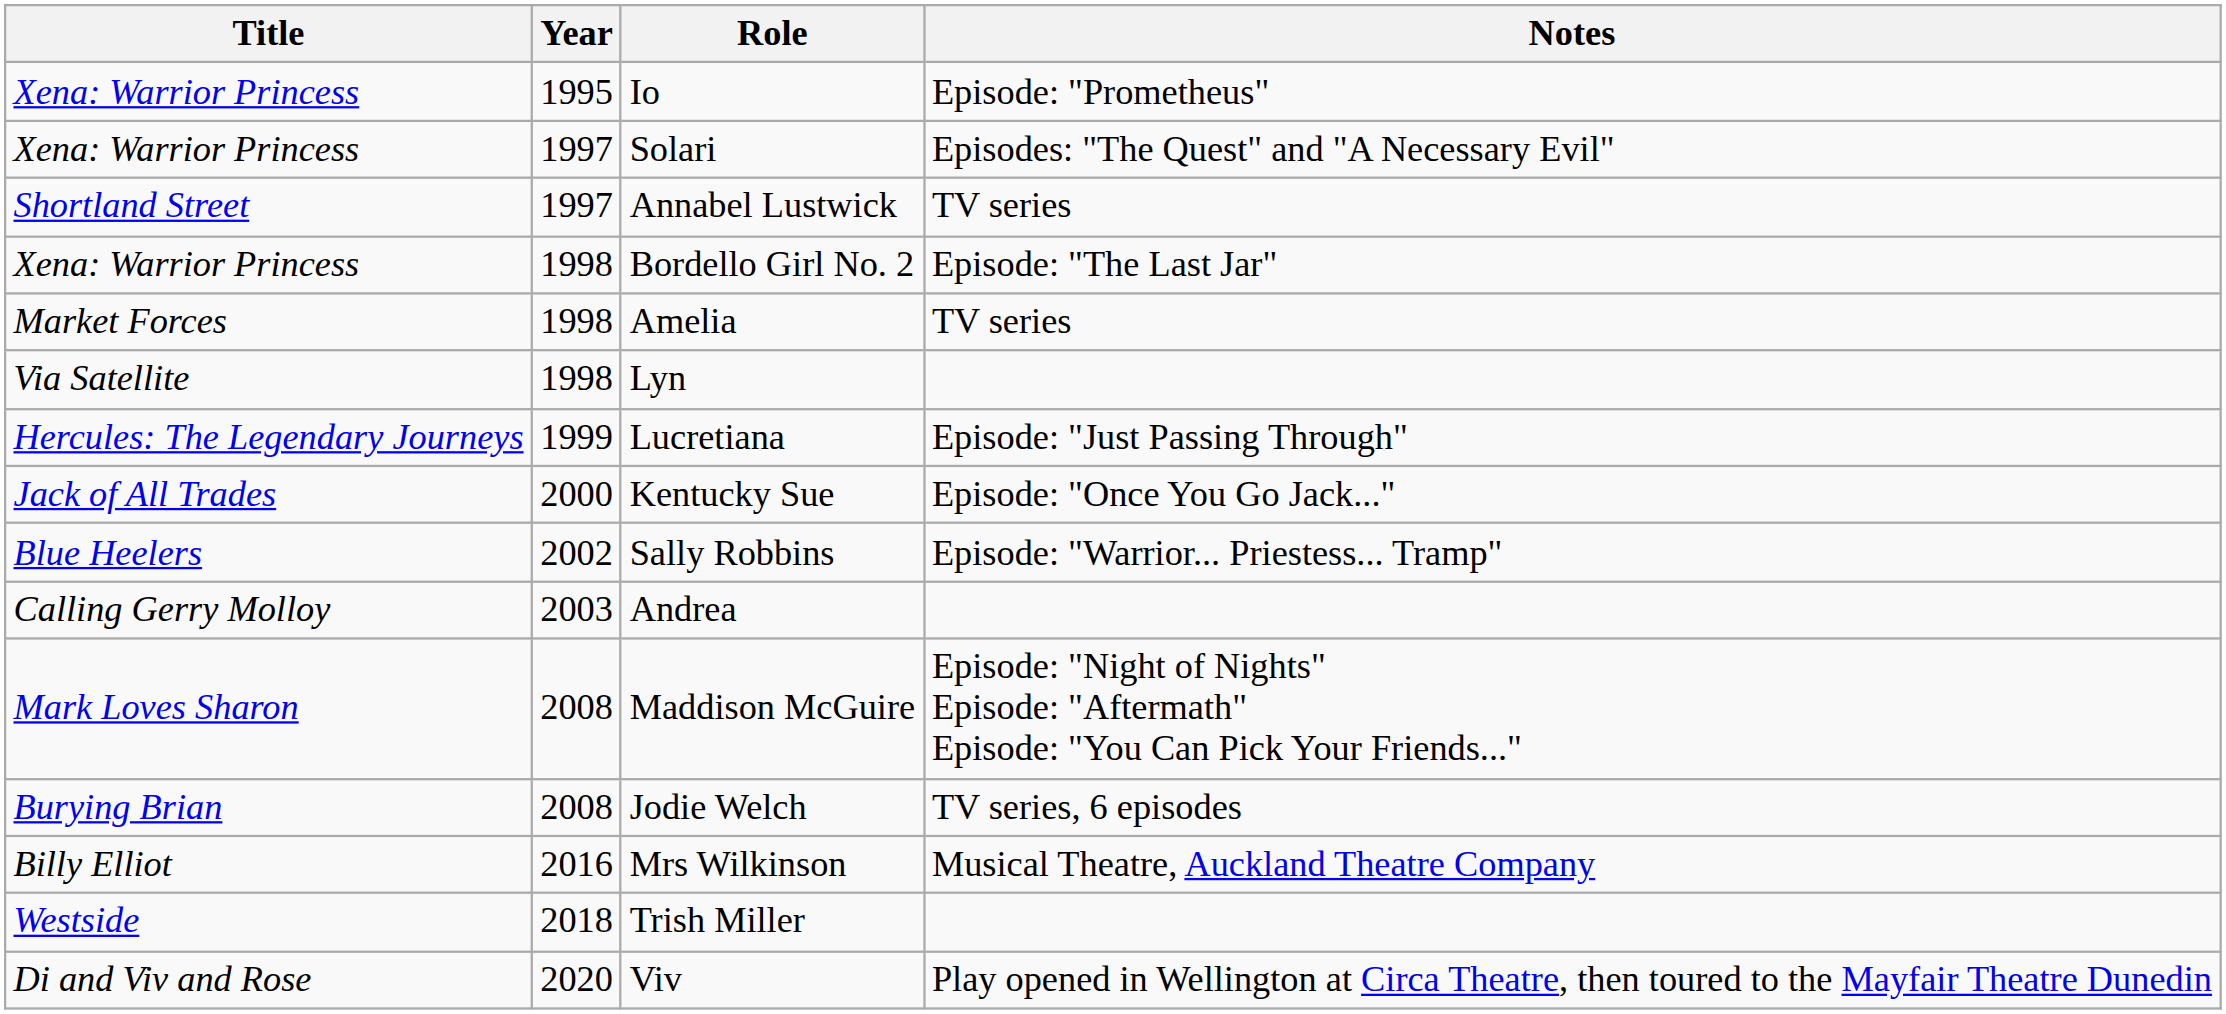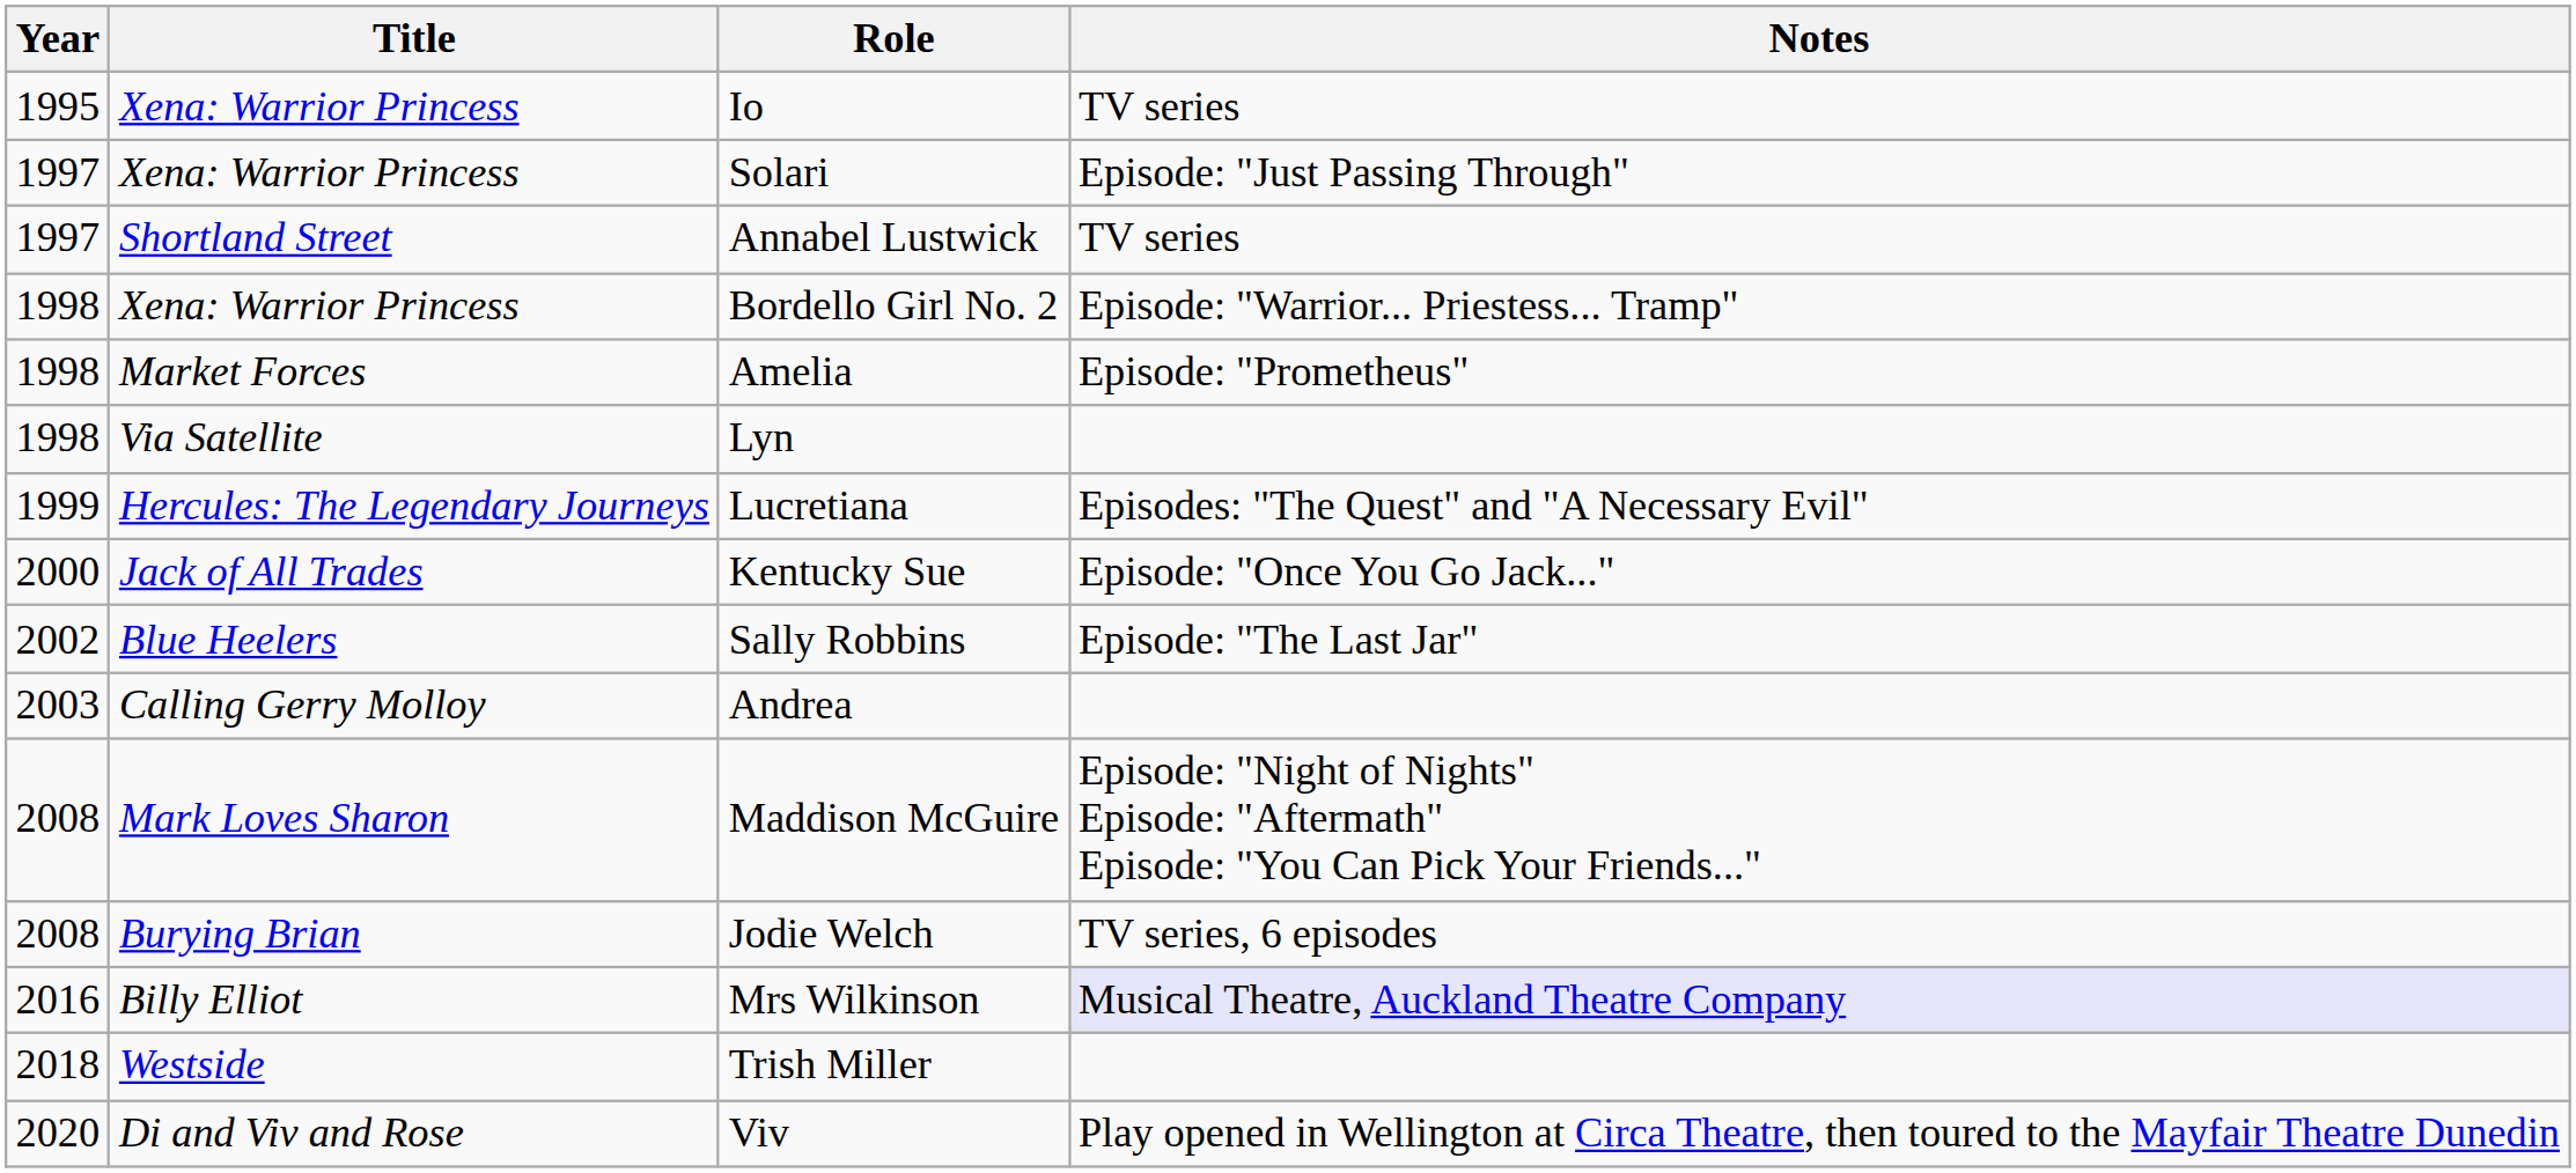columns swapped: Year <-> Title
Io | Notes: Episode: "Prometheus" -> TV series
Solari | Notes: Episodes: "The Quest" and "A Necessary Evil" -> Episode: "Just Passing Through"
Bordello Girl No. 2 | Notes: Episode: "The Last Jar" -> Episode: "Warrior... Priestess... Tramp"
Amelia | Notes: TV series -> Episode: "Prometheus"
Lucretiana | Notes: Episode: "Just Passing Through" -> Episodes: "The Quest" and "A Necessary Evil"
Sally Robbins | Notes: Episode: "Warrior... Priestess... Tramp" -> Episode: "The Last Jar"
Mrs Wilkinson | Notes: no background -> lavender background
